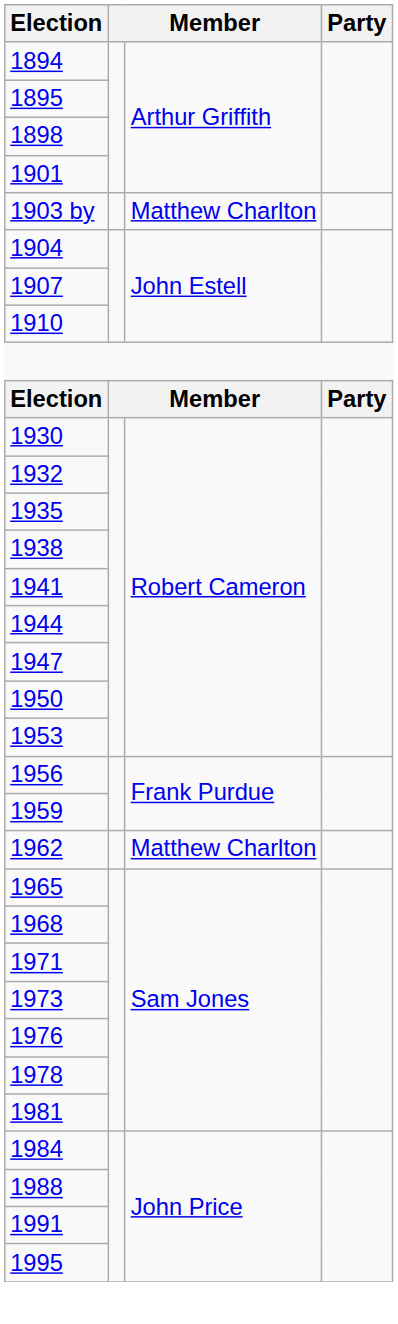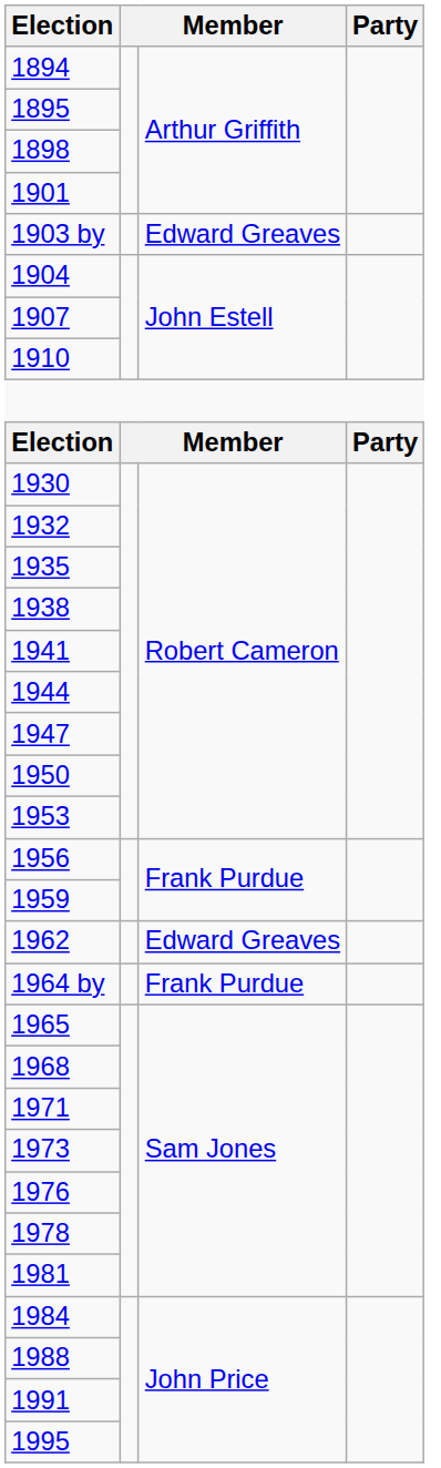1903 by | column 3: Matthew Charlton -> Edward Greaves
1962 | column 3: Matthew Charlton -> Edward Greaves
+ row: 1964 by | Frank Purdue
